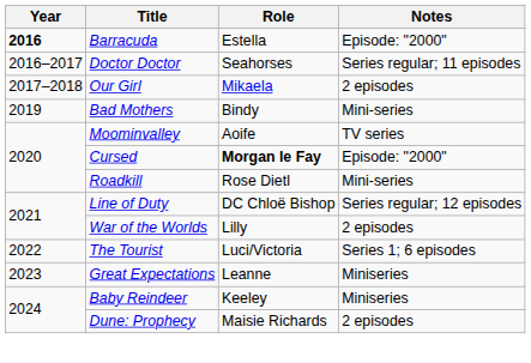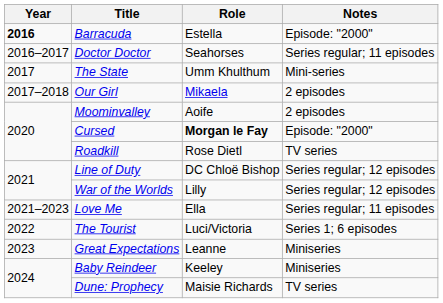+ row: 2017 | The State | Umm Khulthum | Mini-series
- row: 2019 | Bad Mothers | Bindy | Mini-series
Moominvalley | Notes: TV series -> 2 episodes
Roadkill | Notes: Mini-series -> TV series
War of the Worlds | Notes: 2 episodes -> Series regular; 12 episodes
+ row: 2021–2023 | Love Me | Ella | Series regular; 11 episodes
Dune: Prophecy | Notes: 2 episodes -> TV series
